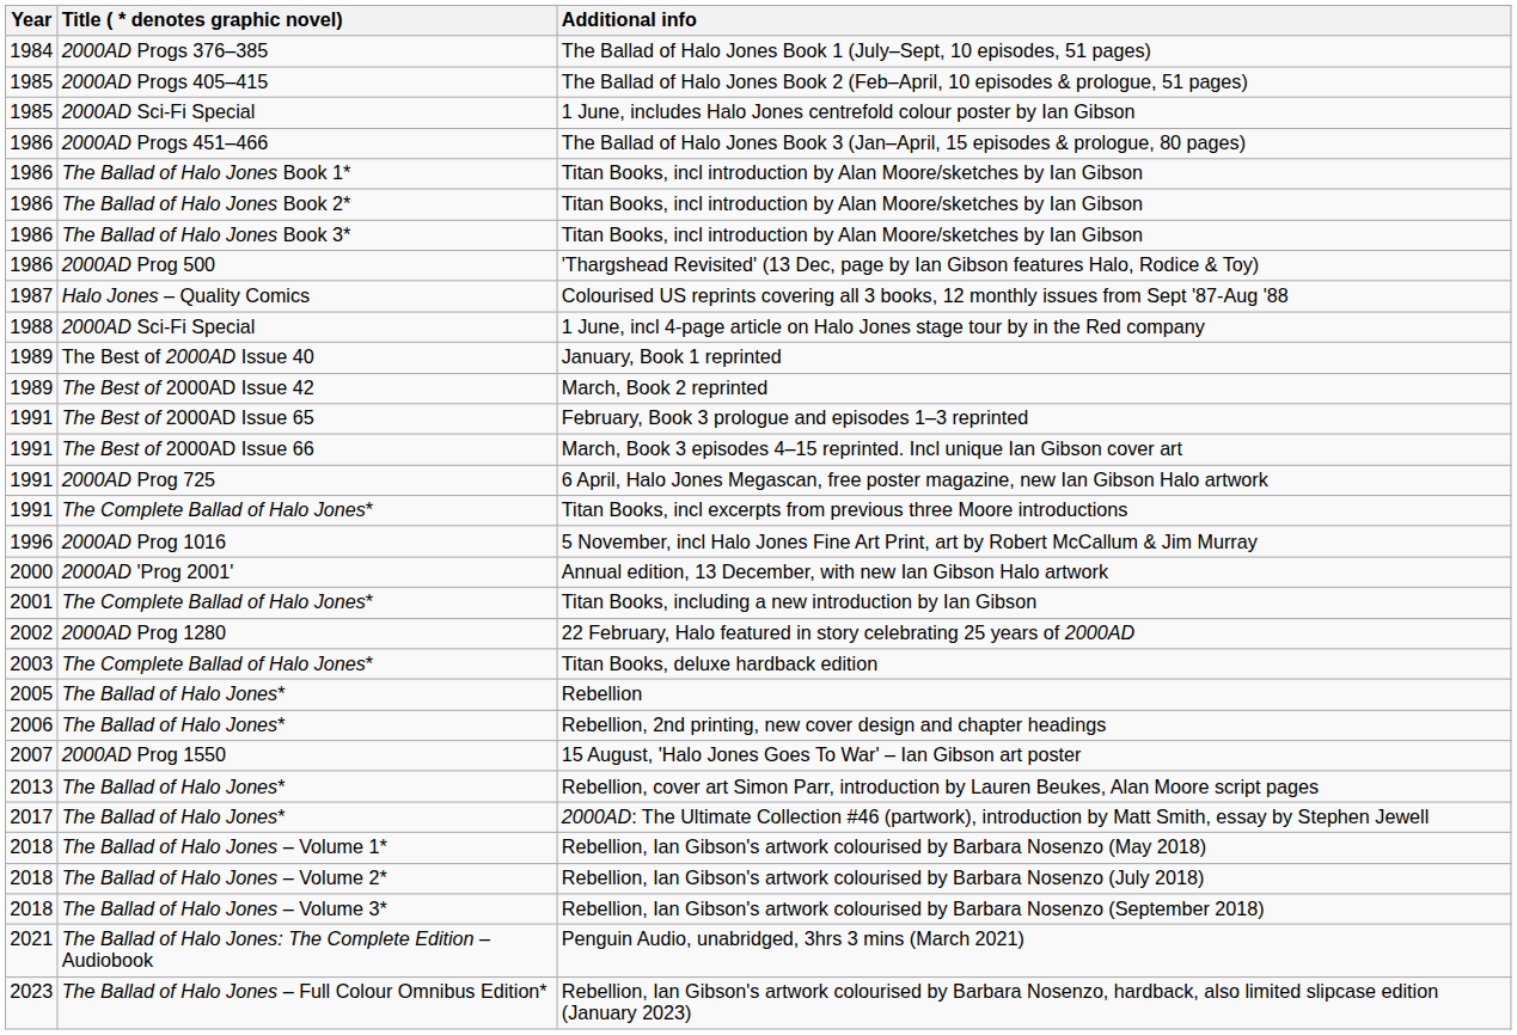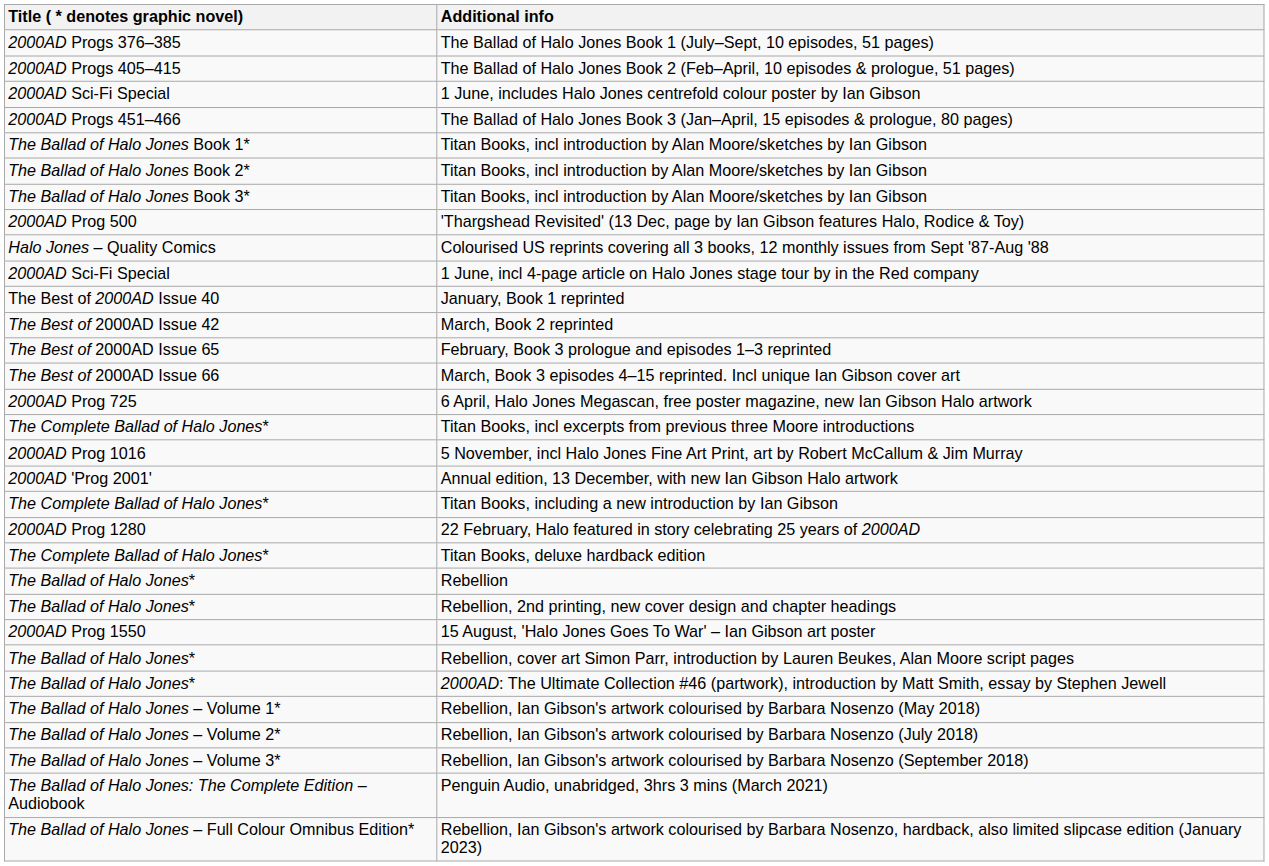- column: Year | 1984 | 1985 | 1985 | 1986 | 1986 | 1986 | 1986 | 1986 | 1987 | 1988 | 1989 | 1989 | 1991 | 1991 | 1991 | 1991 | 1996 | 2000 | 2001 | 2002 | 2003 | 2005 | 2006 | 2007 | 2013 | 2017 | 2018 | 2018 | 2018 | 2021 | 2023
